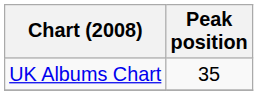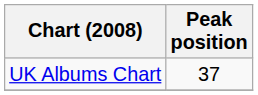UK Albums Chart | Peak position: 35 -> 37
